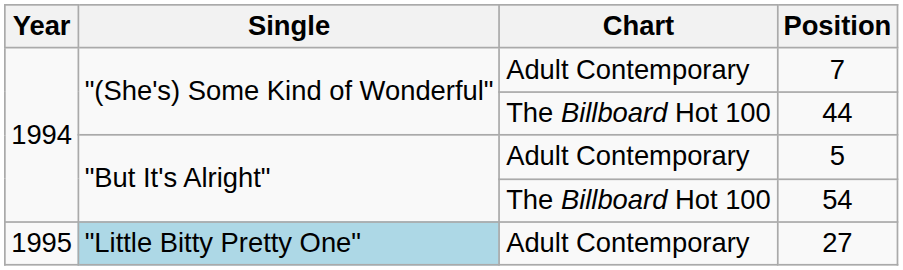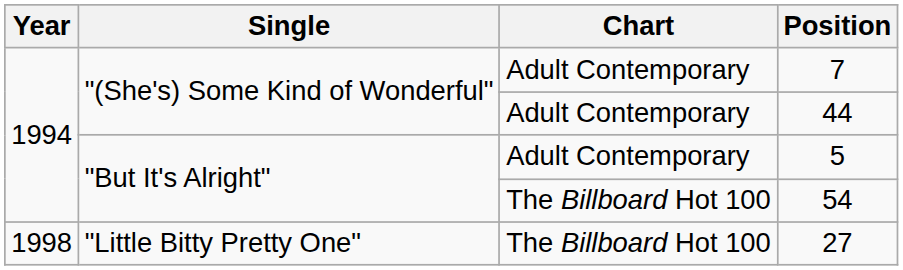44 | Chart: The Billboard Hot 100 -> Adult Contemporary
27 | Year: 1995 -> 1998
27 | Single: lightblue background -> no background
27 | Chart: Adult Contemporary -> The Billboard Hot 100
